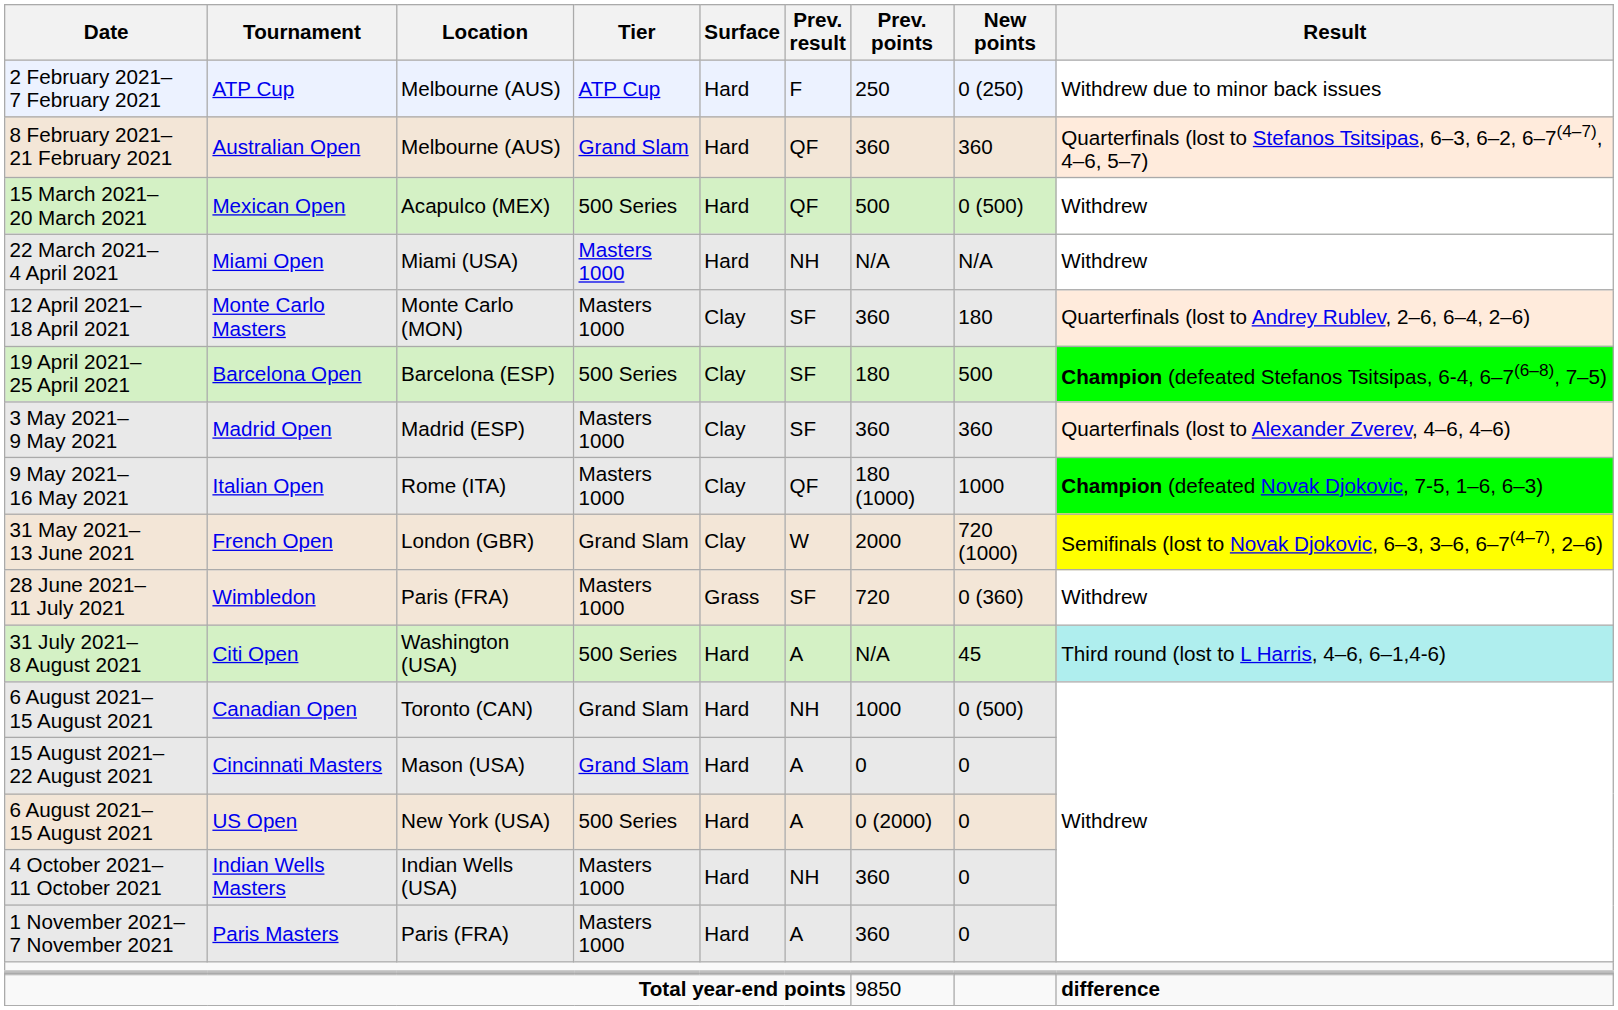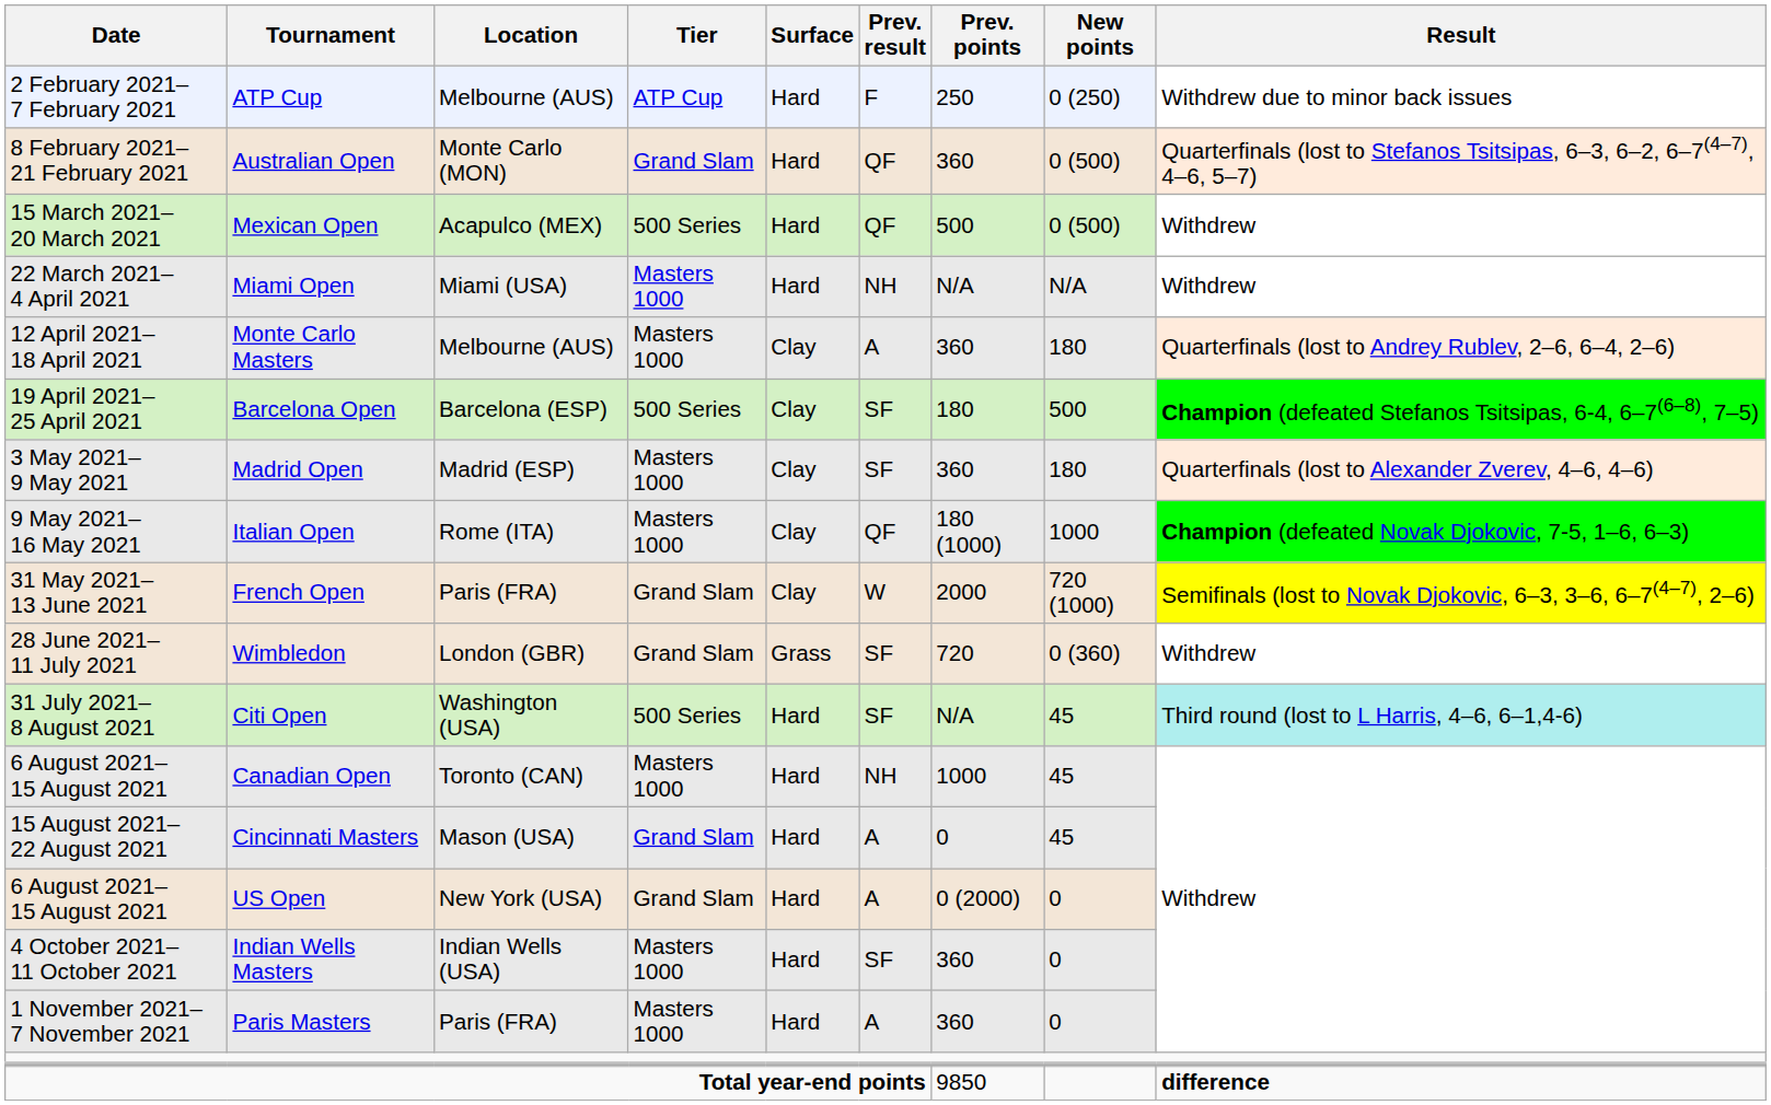Australian Open | Location: Melbourne (AUS) -> Monte Carlo (MON)
Australian Open | New points: 360 -> 0 (500)
Monte Carlo Masters | Location: Monte Carlo (MON) -> Melbourne (AUS)
Monte Carlo Masters | Prev. result: SF -> A
Madrid Open | New points: 360 -> 180
French Open | Location: London (GBR) -> Paris (FRA)
Wimbledon | Location: Paris (FRA) -> London (GBR)
Wimbledon | Tier: Masters 1000 -> Grand Slam
Citi Open | Prev. result: A -> SF
Canadian Open | Tier: Grand Slam -> Masters 1000
Canadian Open | New points: 0 (500) -> 45
Cincinnati Masters | New points: 0 -> 45
US Open | Tier: 500 Series -> Grand Slam
Indian Wells Masters | Prev. result: NH -> SF
